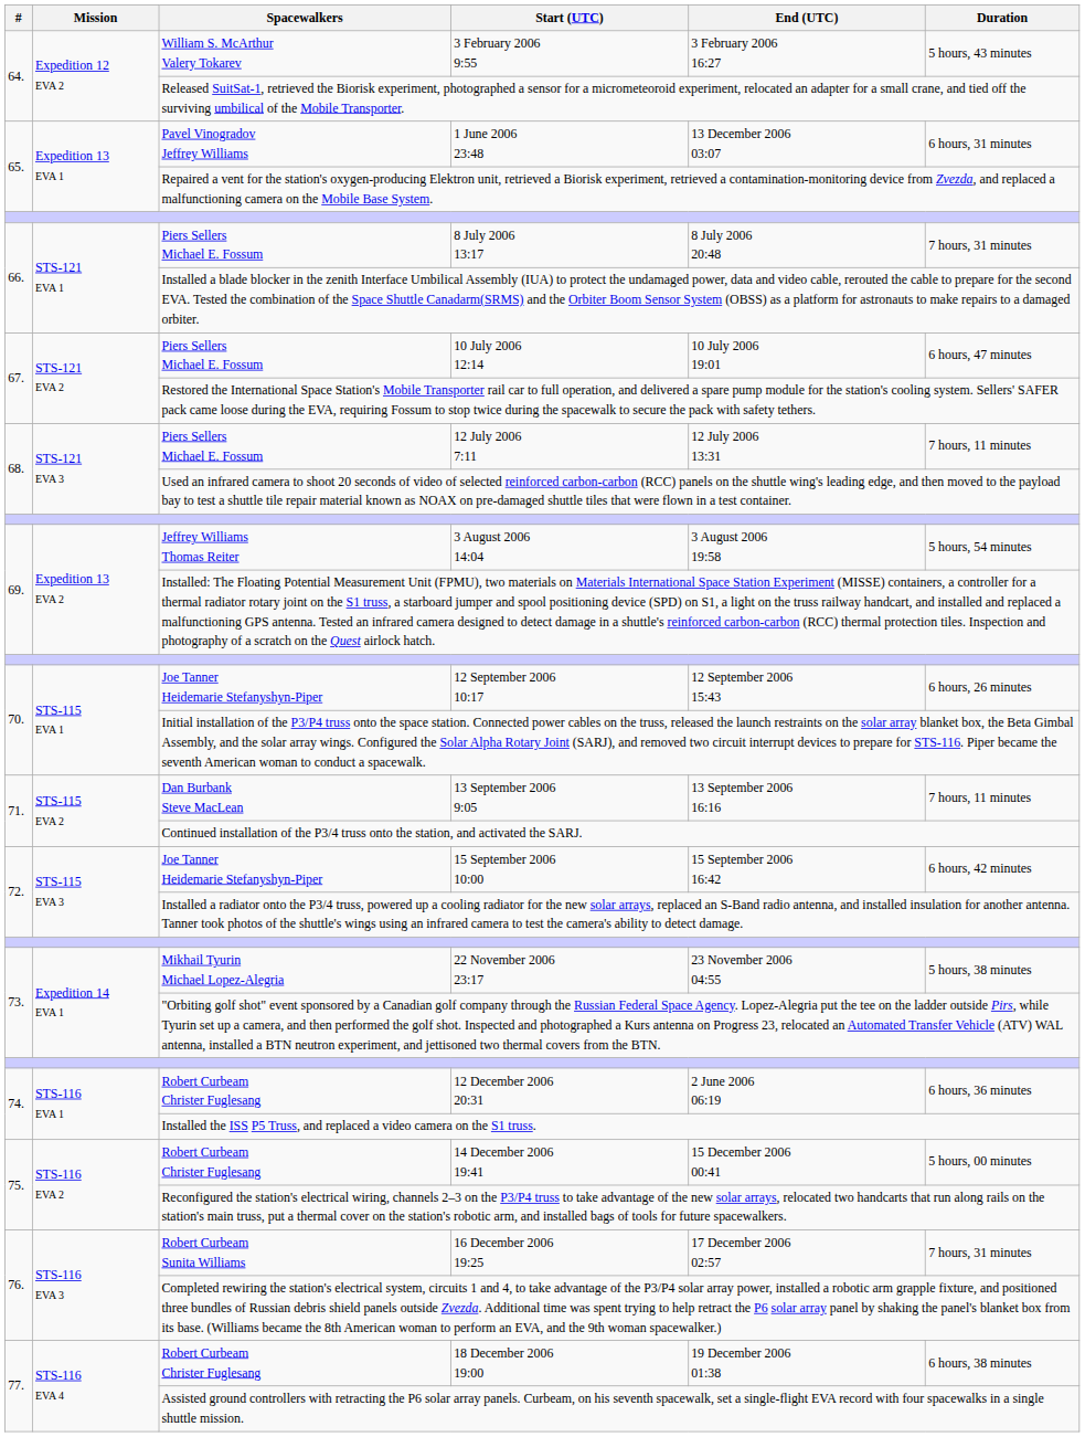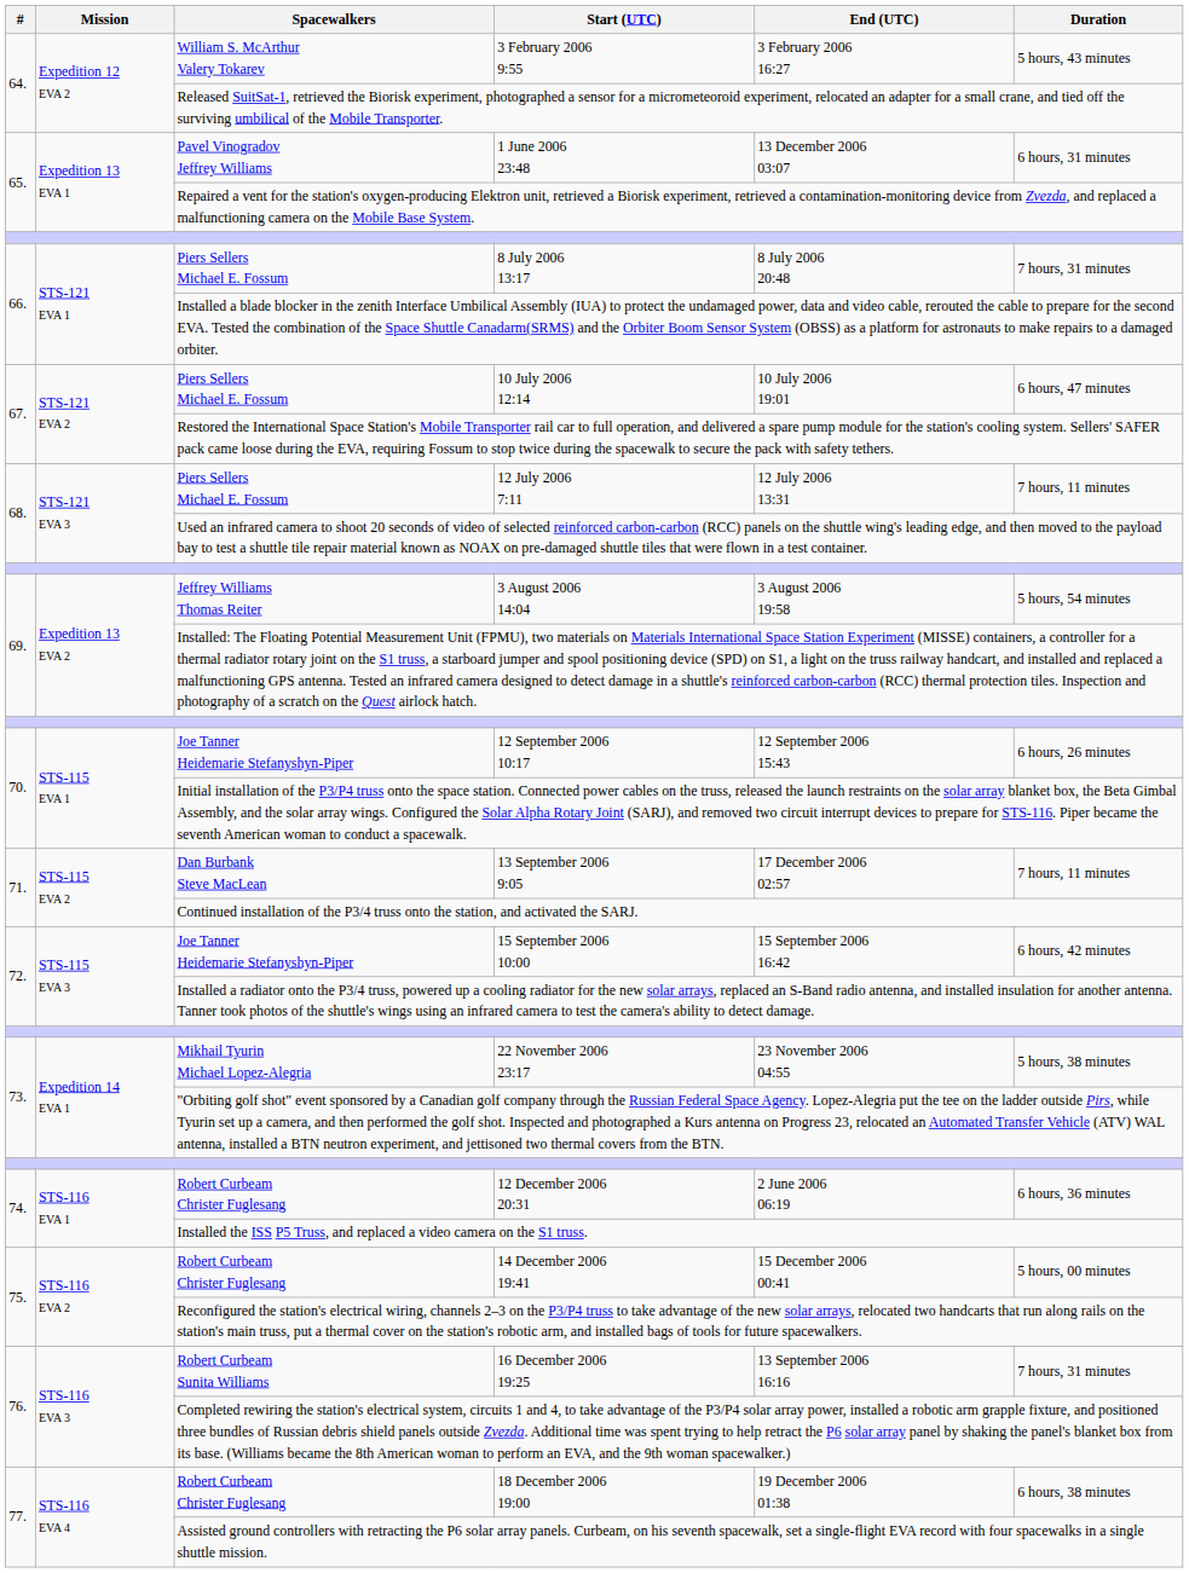13 September 2006 9:05 | End (UTC): 13 September 2006 16:16 -> 17 December 2006 02:57
16 December 2006 19:25 | End (UTC): 17 December 2006 02:57 -> 13 September 2006 16:16
